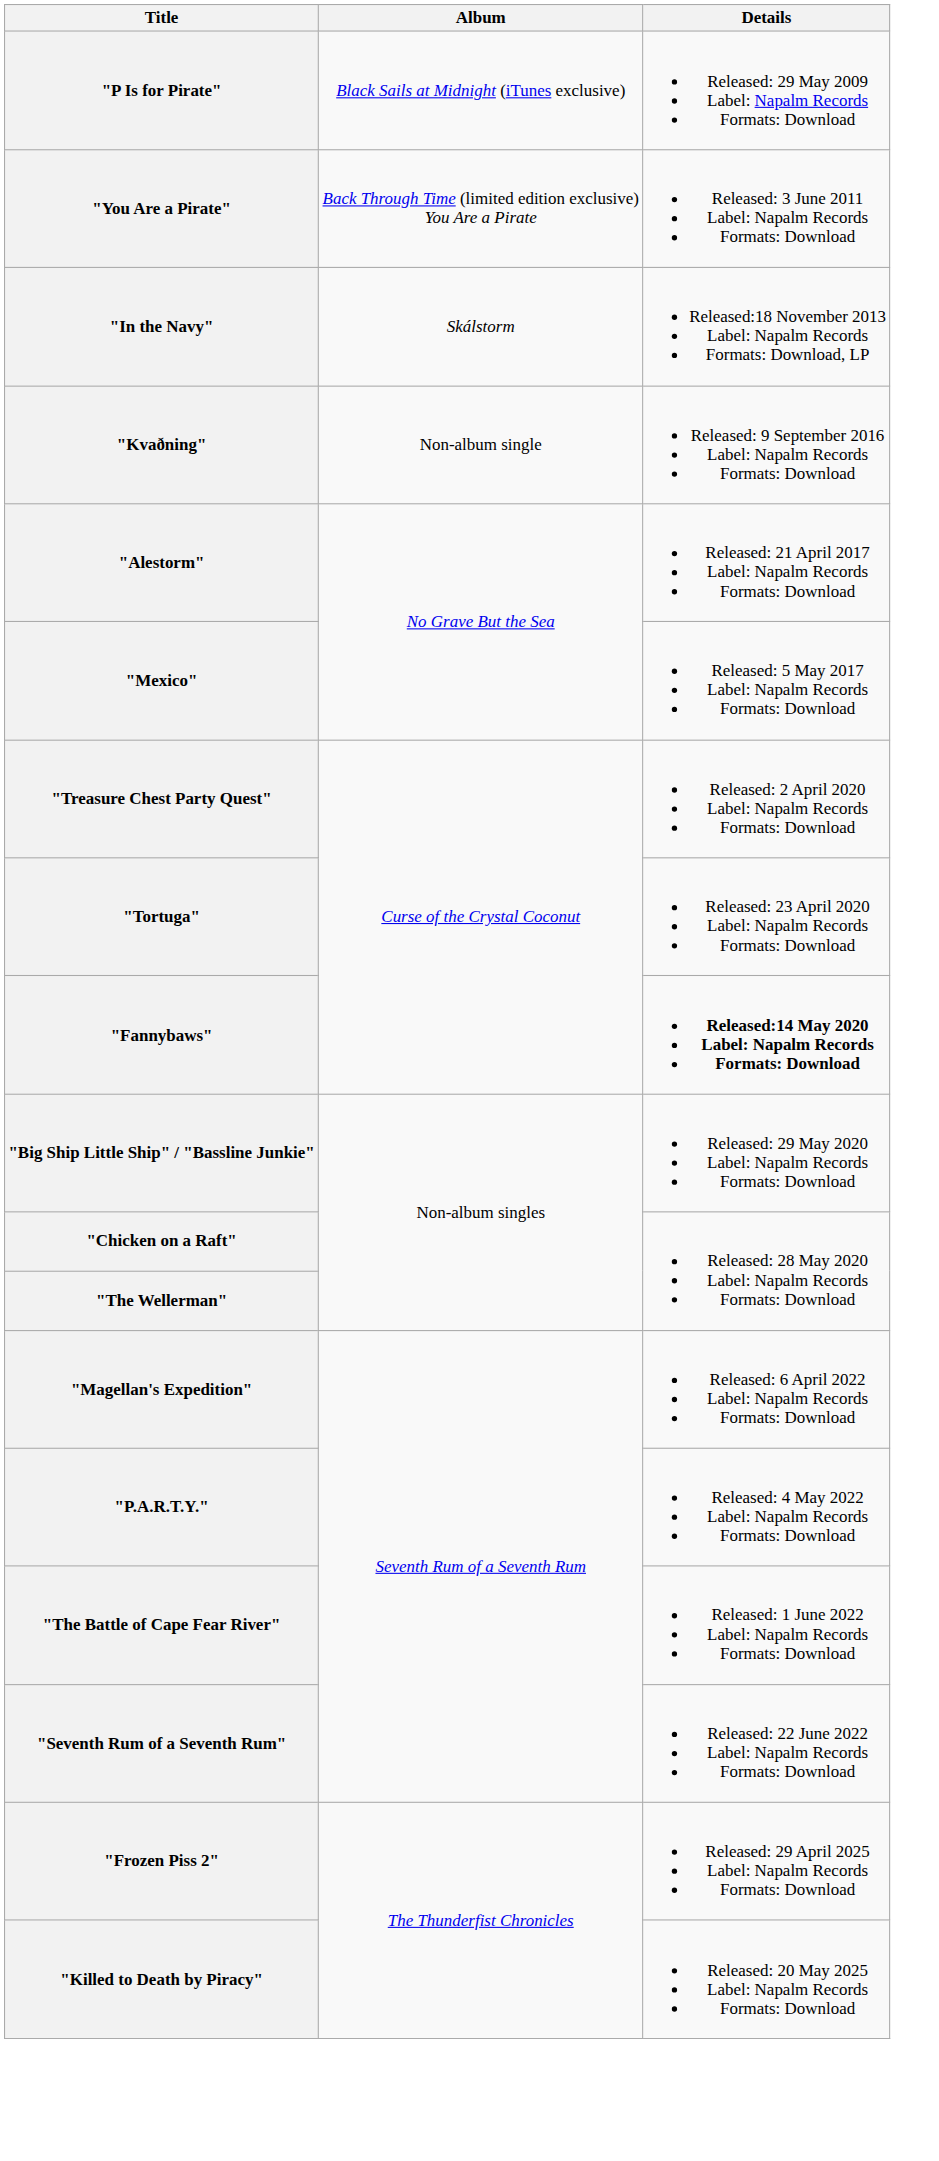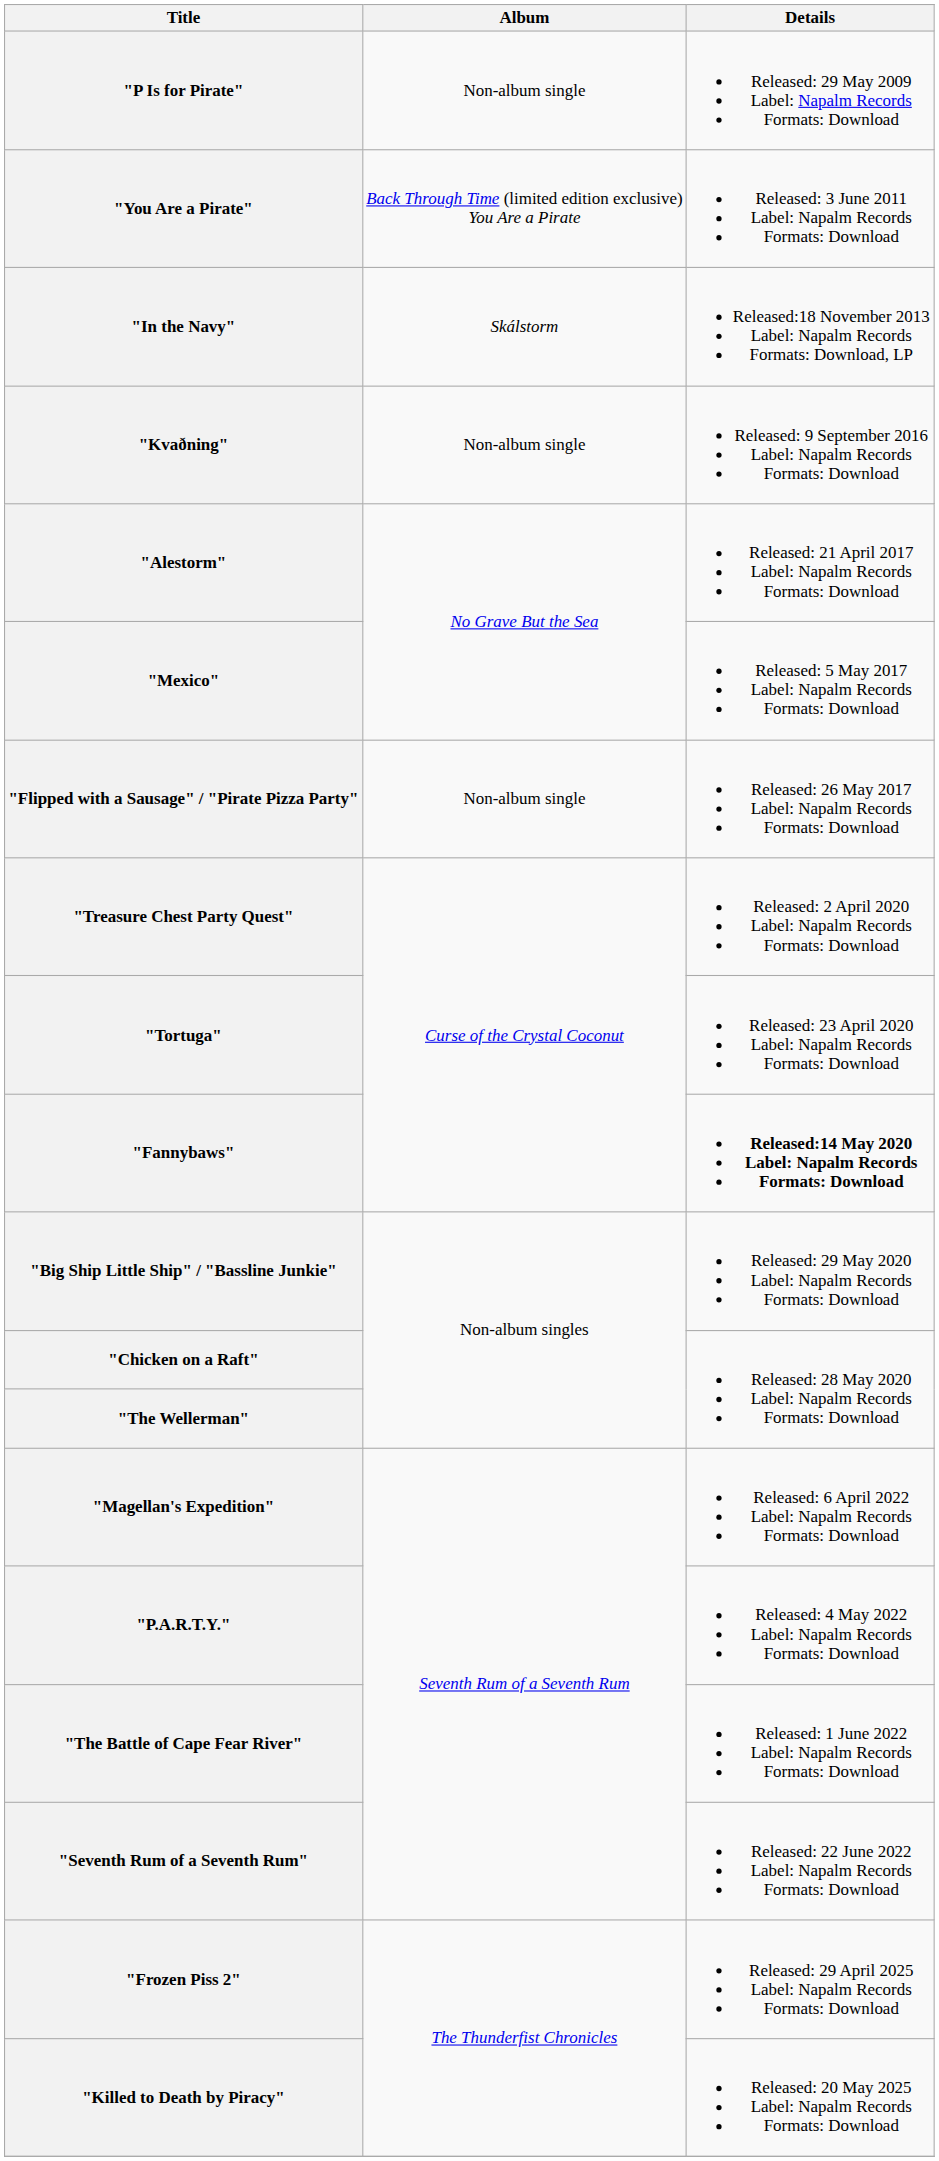"P Is for Pirate" | Album: Black Sails at Midnight (iTunes exclusive) -> Non-album single
+ row: "Flipped with a Sausage" / "Pirate Pizza Party" | Non-album single | Released: 26 May 2017 Label: Napalm Records Formats: Download
